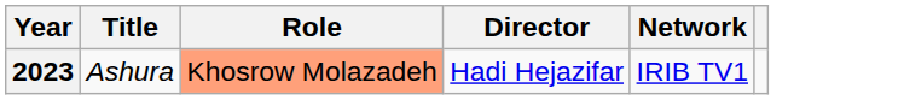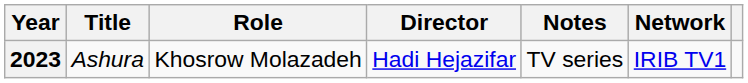+ column: Notes | TV series
2023 | Role: lightsalmon background -> no background
